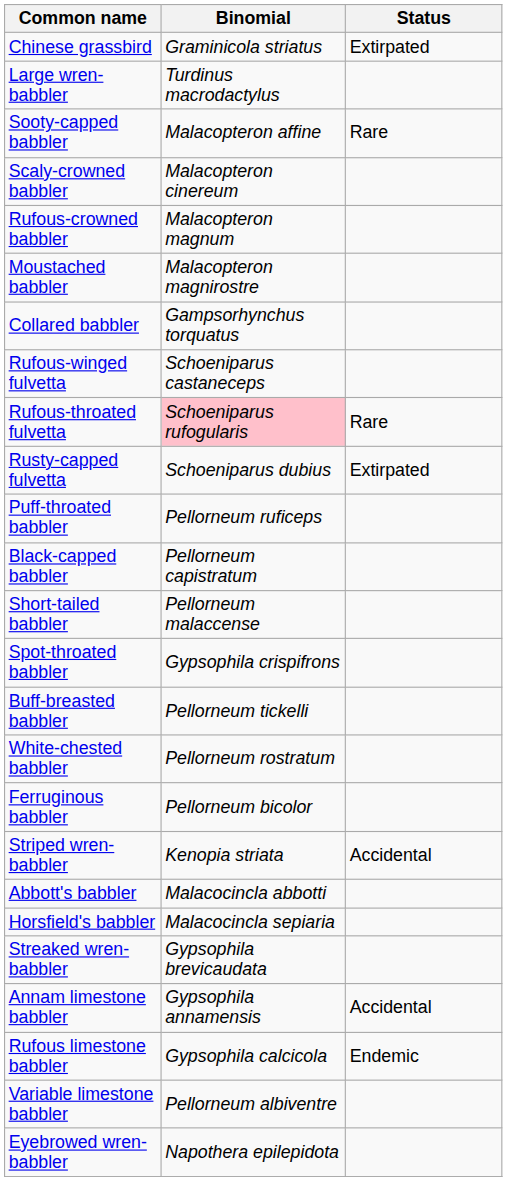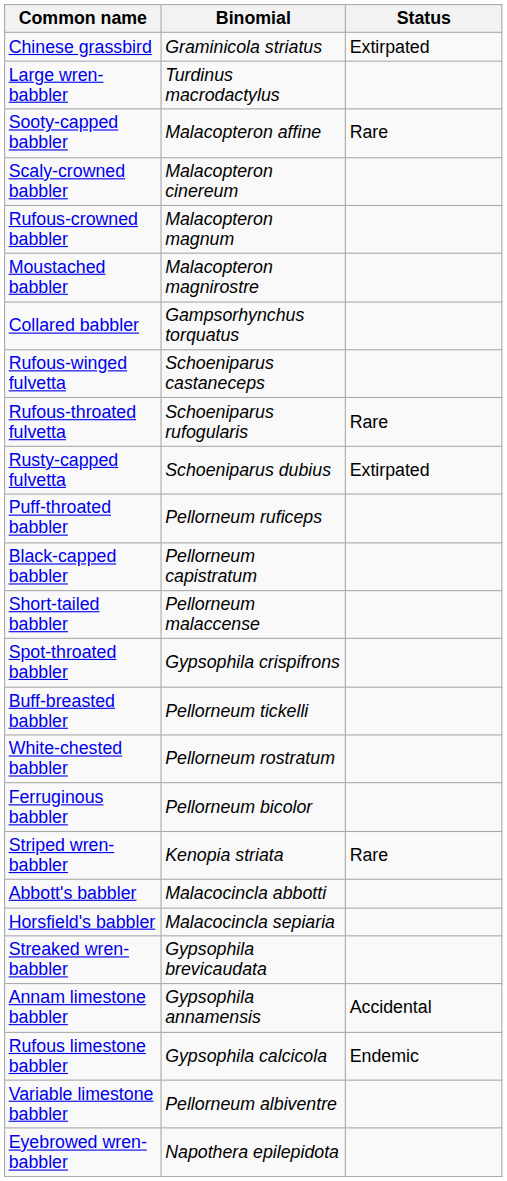Rufous-throated fulvetta | Binomial: pink background -> no background
Striped wren-babbler | Status: Accidental -> Rare
